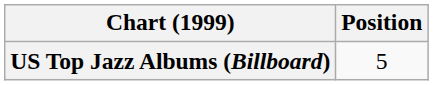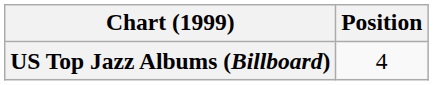US Top Jazz Albums (Billboard) | Position: 5 -> 4
